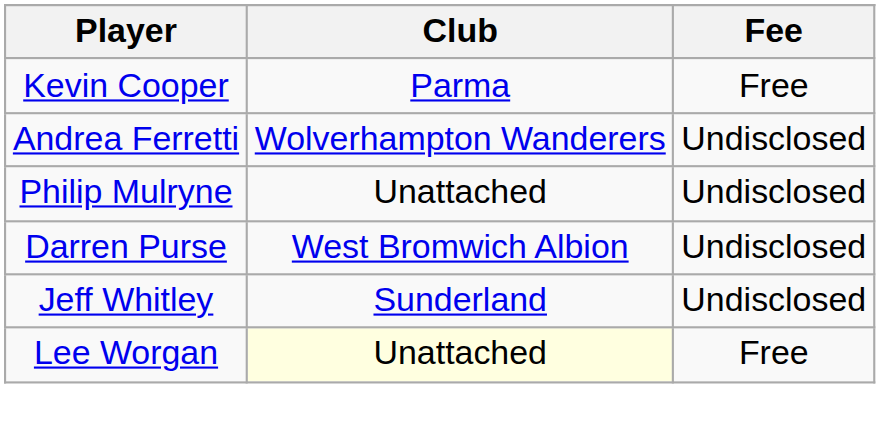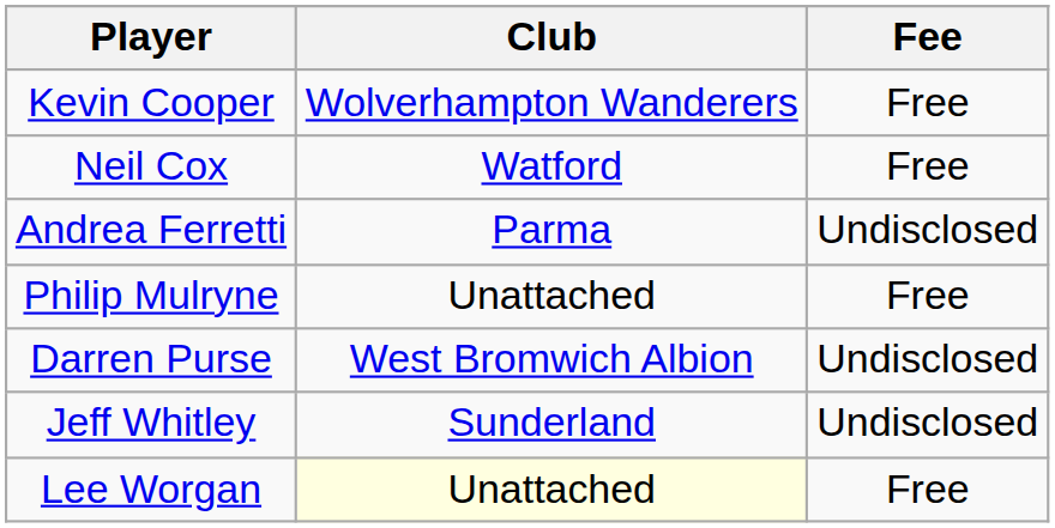Kevin Cooper | Club: Parma -> Wolverhampton Wanderers
+ row: Neil Cox | Watford | Free
Andrea Ferretti | Club: Wolverhampton Wanderers -> Parma
Philip Mulryne | Fee: Undisclosed -> Free
